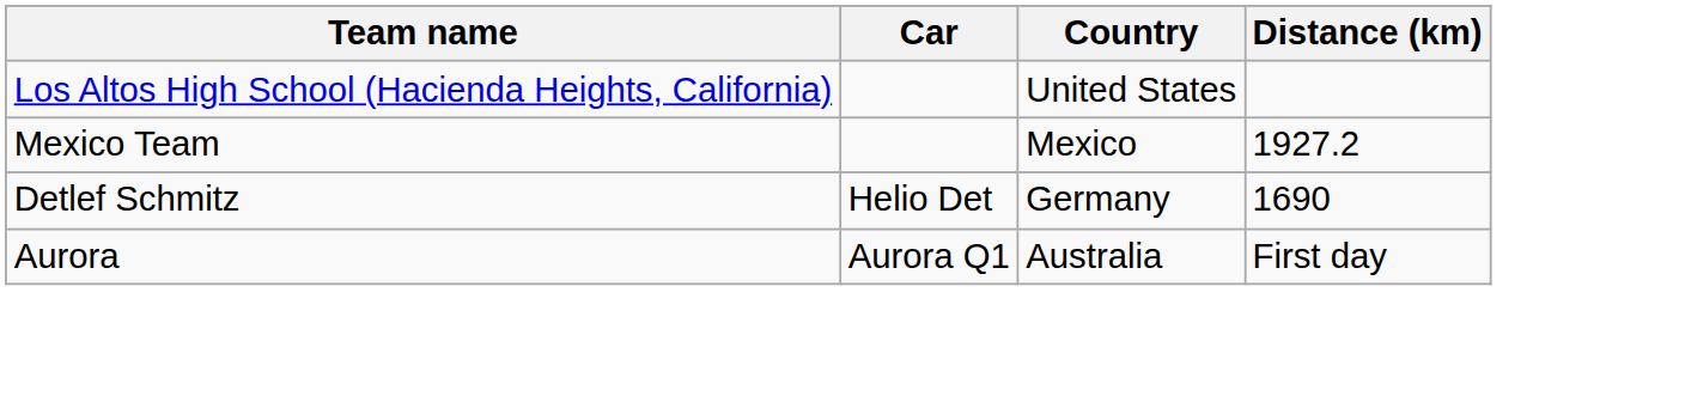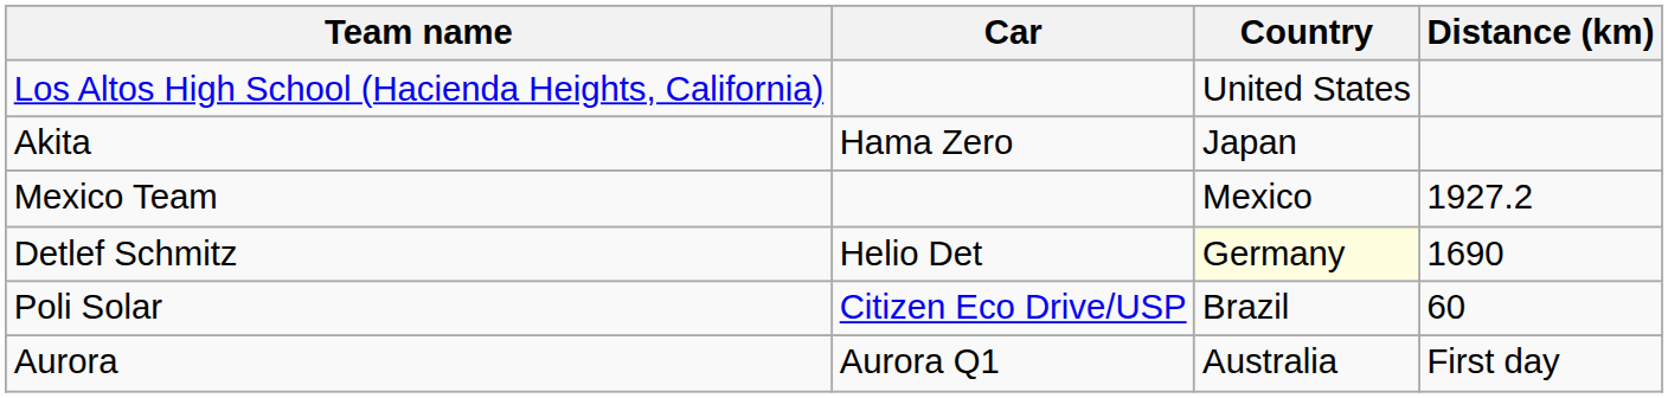+ row: Akita | Hama Zero | Japan
Detlef Schmitz | Country: no background -> lightyellow background
+ row: Poli Solar | Citizen Eco Drive/USP | Brazil | 60
